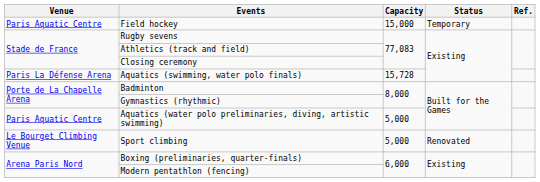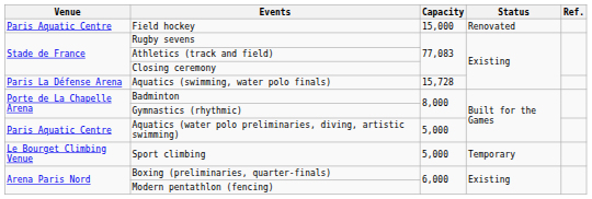Field hockey | Status: Temporary -> Renovated
Sport climbing | Status: Renovated -> Temporary
